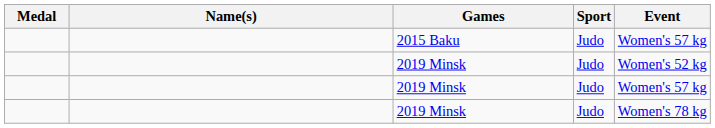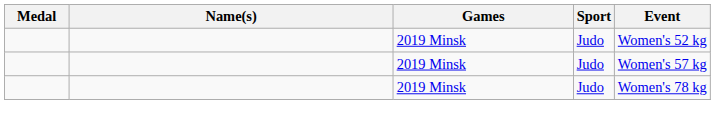- row: 2015 Baku | Judo | Women's 57 kg
